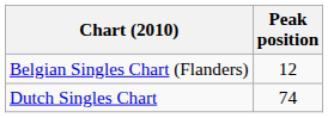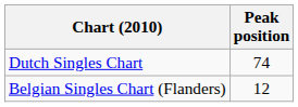rows swapped: Belgian Singles Chart (Flanders) <-> Dutch Singles Chart
